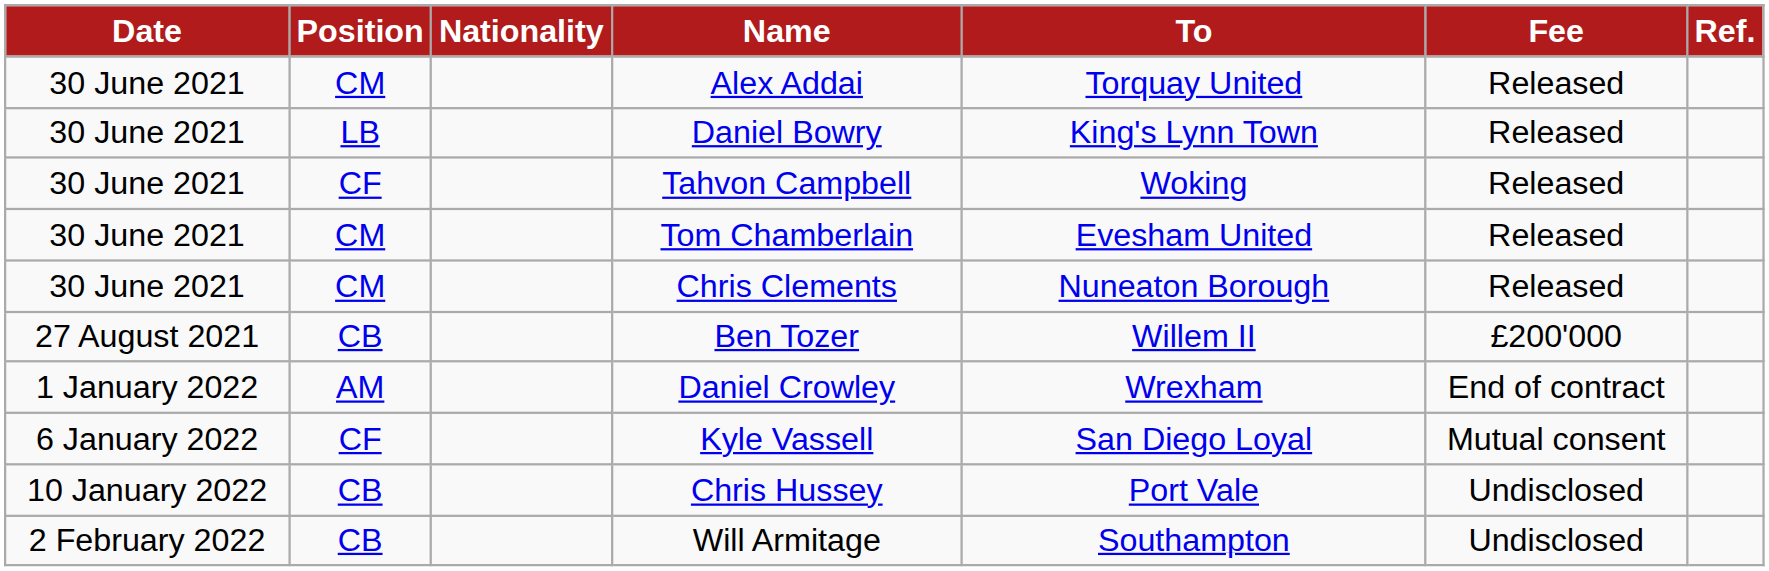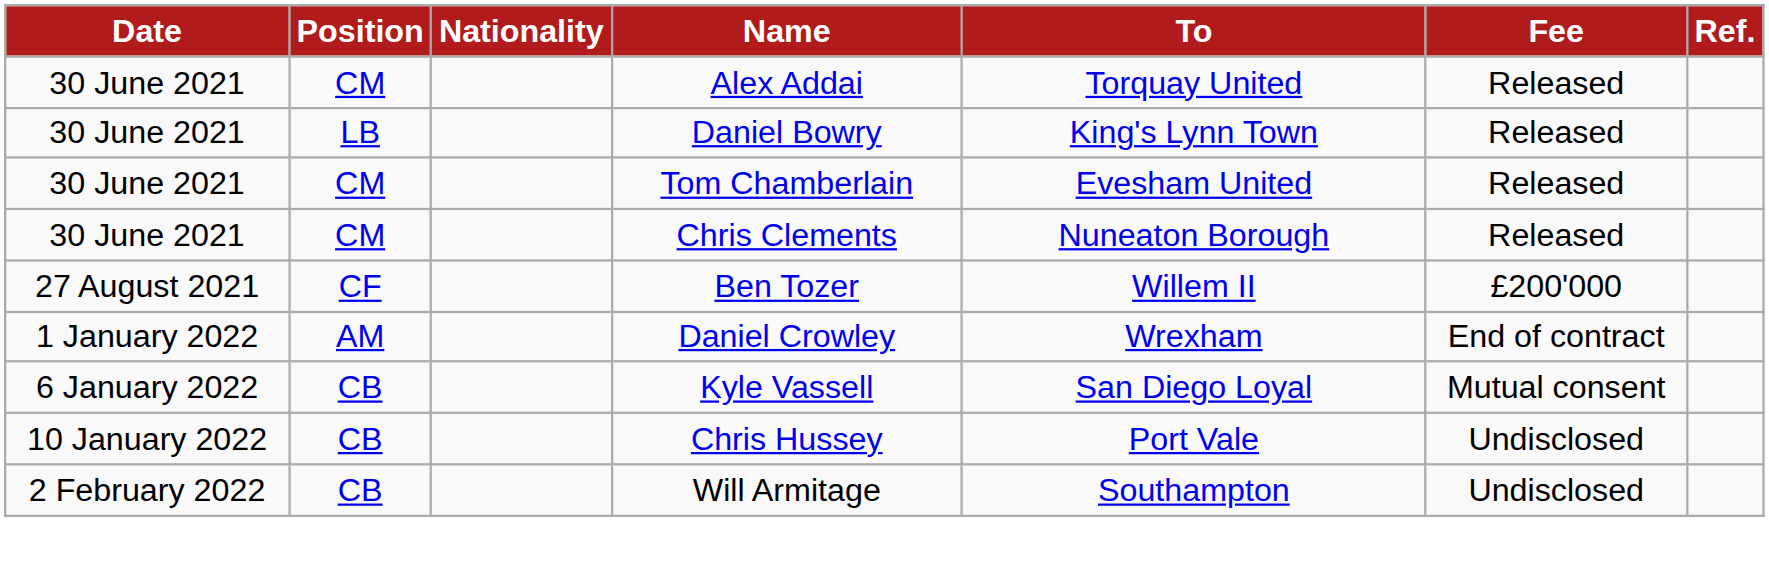- row: 30 June 2021 | CF | Tahvon Campbell | Woking | Released
Ben Tozer | Position: CB -> CF
Kyle Vassell | Position: CF -> CB
